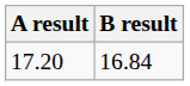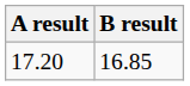17.20 | B result: 16.84 -> 16.85
